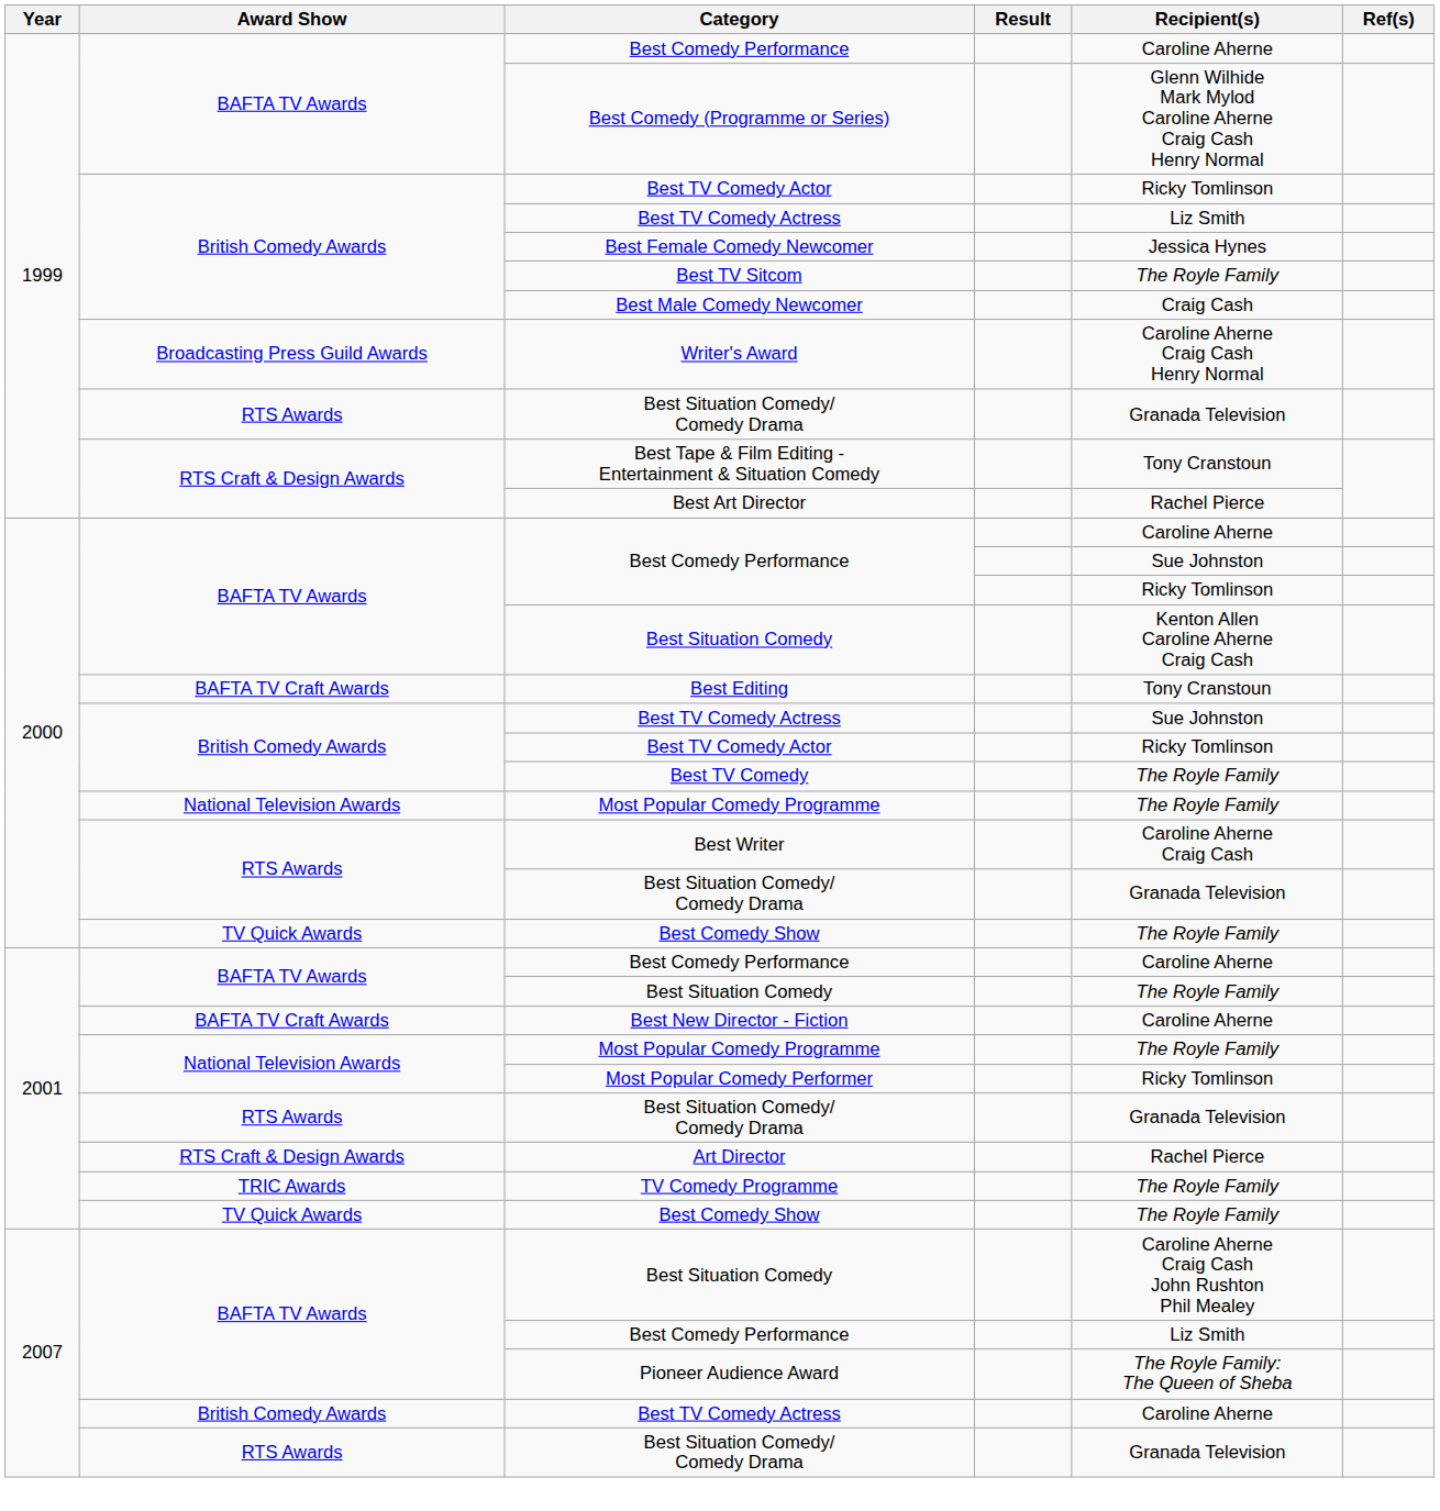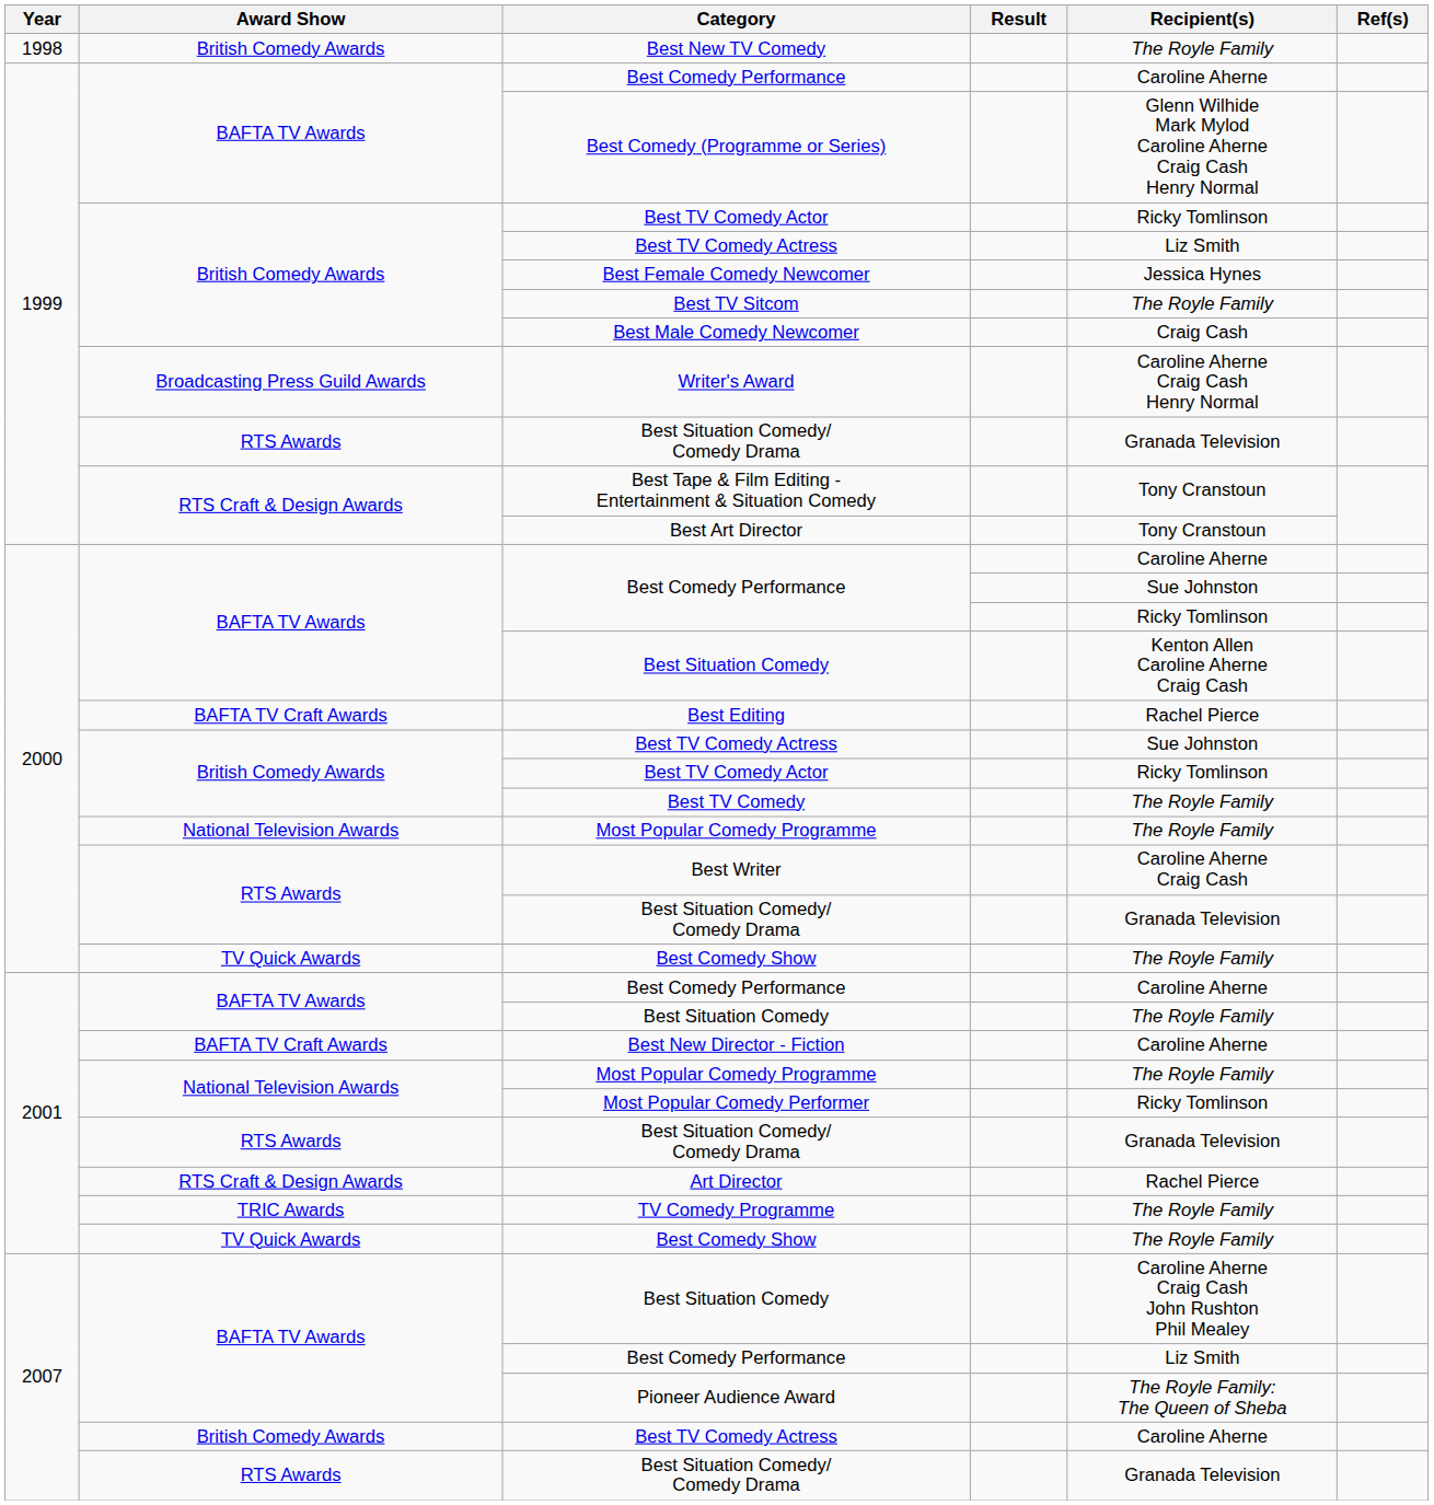+ row: 1998 | British Comedy Awards | Best New TV Comedy | The Royle Family
Best Art Director | Recipient(s): Rachel Pierce -> Tony Cranstoun
Best Editing | Recipient(s): Tony Cranstoun -> Rachel Pierce
